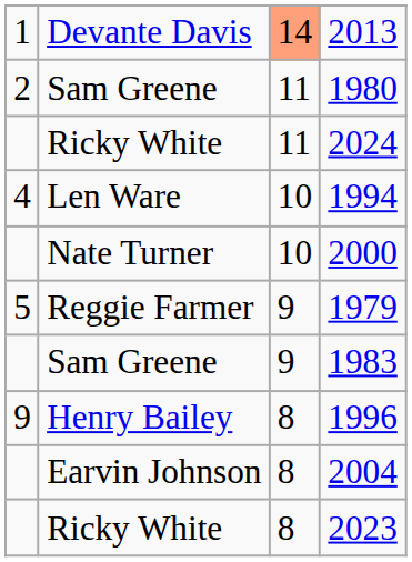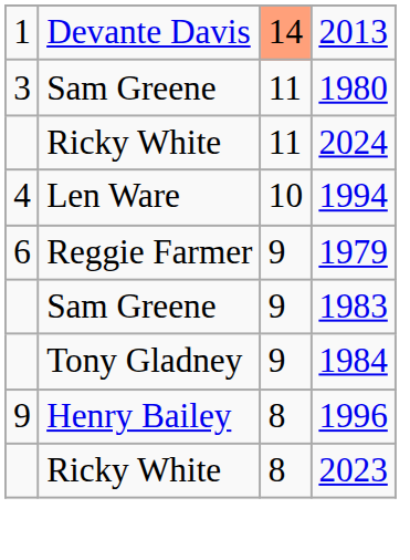1980 | column 1: 2 -> 3
- row: Nate Turner | 10 | 2000
1979 | column 1: 5 -> 6
+ row: Tony Gladney | 9 | 1984
- row: Earvin Johnson | 8 | 2004
